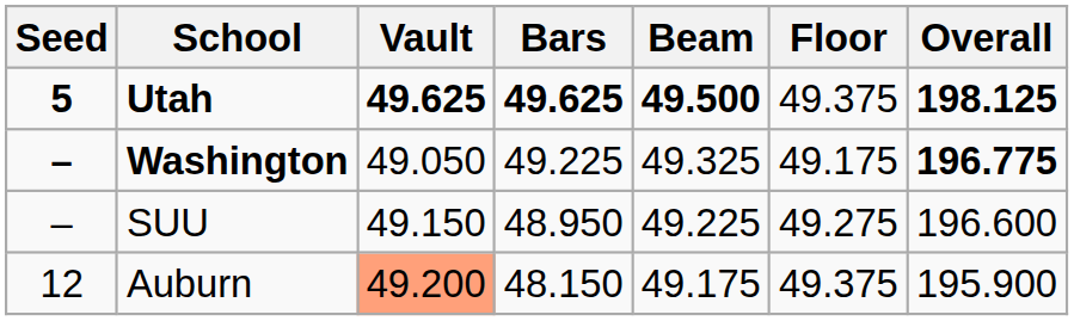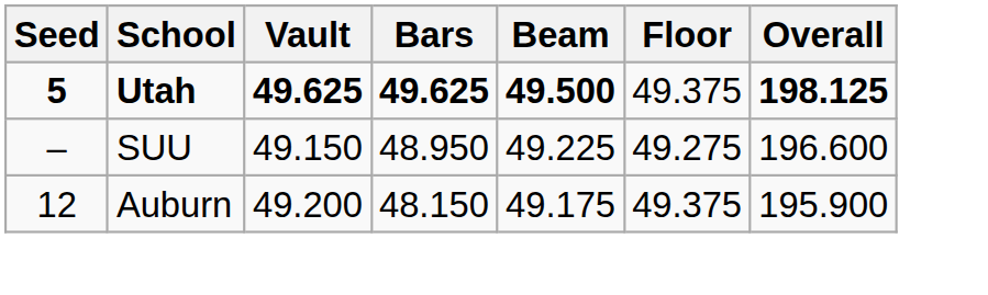- row: – | Washington | 49.050 | 49.225 | 49.325 | 49.175 | 196.775
Auburn | Vault: lightsalmon background -> no background
